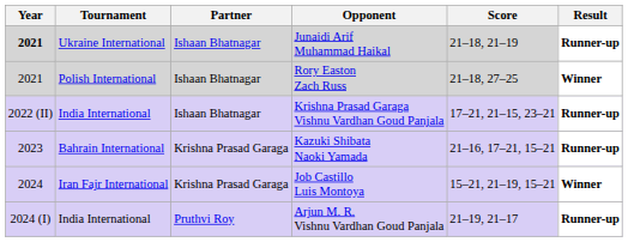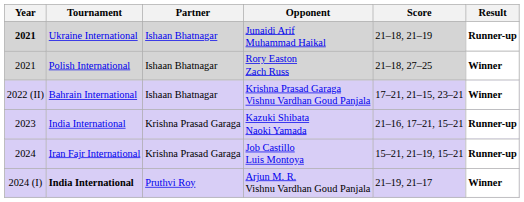Krishna Prasad Garaga Vishnu Vardhan Goud Panjala | Tournament: India International -> Bahrain International
Krishna Prasad Garaga Vishnu Vardhan Goud Panjala | Result: Runner-up -> Winner
Kazuki Shibata Naoki Yamada | Tournament: Bahrain International -> India International
Job Castillo Luis Montoya | Result: Winner -> Runner-up
Arjun M. R. Vishnu Vardhan Goud Panjala | Tournament: normal -> bold
Arjun M. R. Vishnu Vardhan Goud Panjala | Result: Runner-up -> Winner
